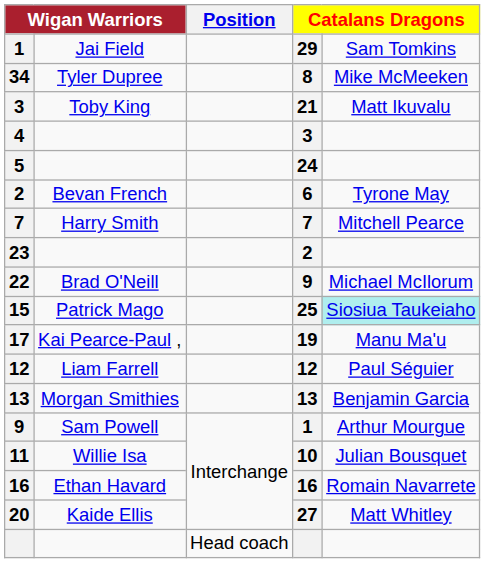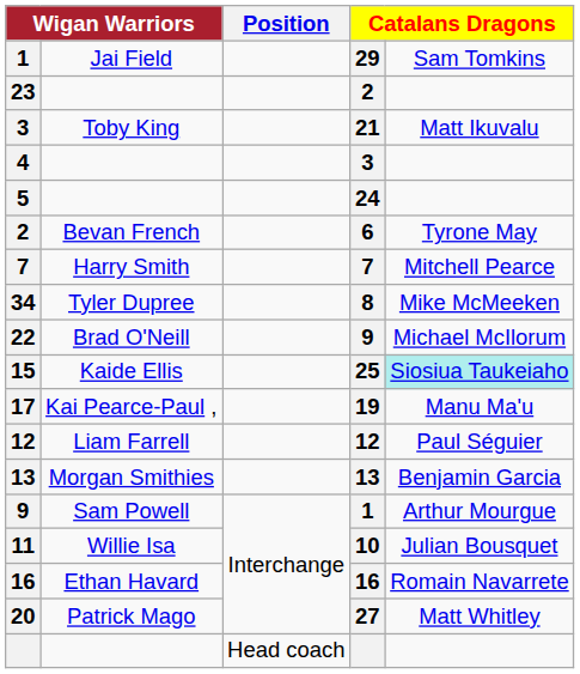rows swapped: 23 <-> 34
15 | column 2: Patrick Mago -> Kaide Ellis
20 | column 2: Kaide Ellis -> Patrick Mago
